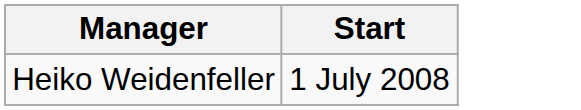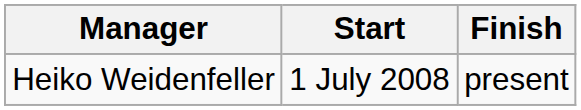+ column: Finish | present
